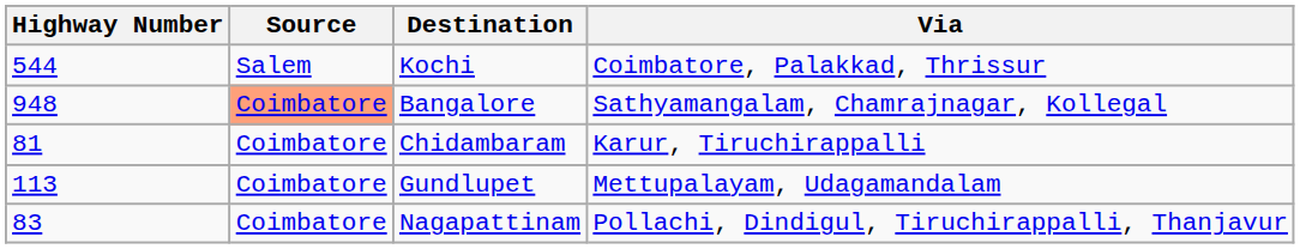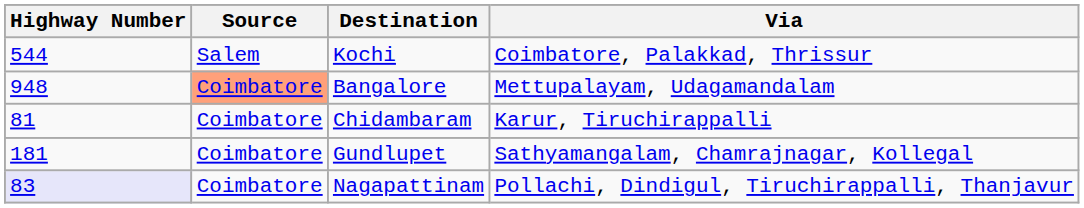Bangalore | Via: Sathyamangalam, Chamrajnagar, Kollegal -> Mettupalayam, Udagamandalam
Gundlupet | Highway Number: 113 -> 181
Gundlupet | Via: Mettupalayam, Udagamandalam -> Sathyamangalam, Chamrajnagar, Kollegal
Nagapattinam | Highway Number: no background -> lavender background
